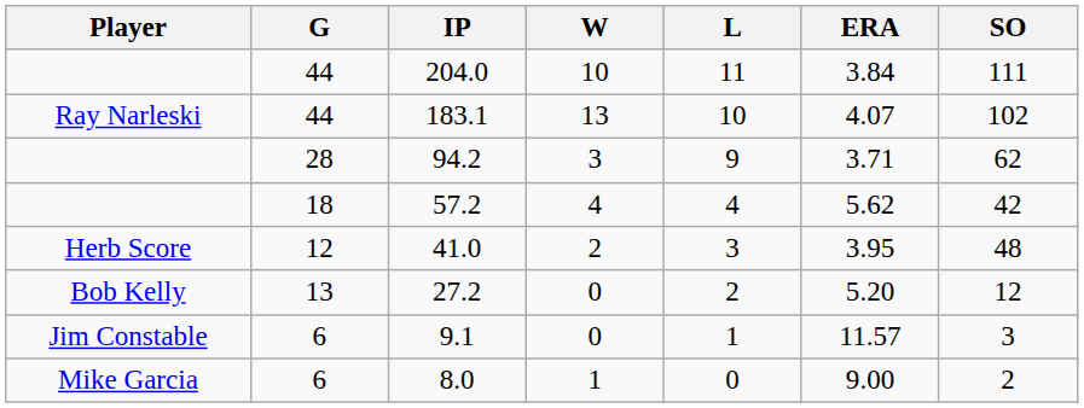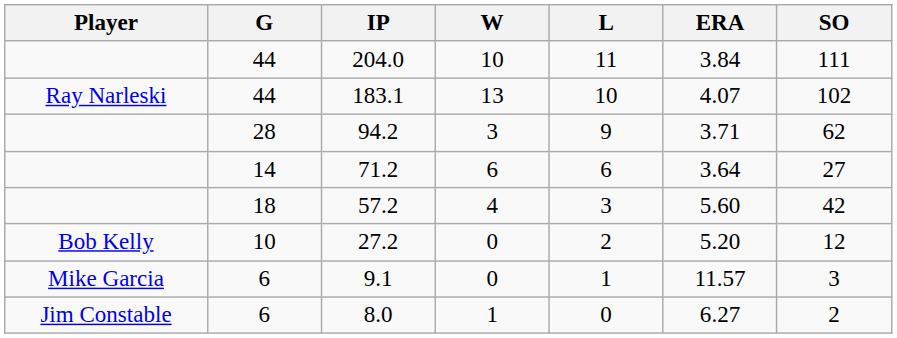+ row: 14 | 71.2 | 6 | 6 | 3.64 | 27
57.2 | L: 4 -> 3
57.2 | ERA: 5.62 -> 5.60
- row: Herb Score | 12 | 41.0 | 2 | 3 | 3.95 | 48
27.2 | G: 13 -> 10
9.1 | Player: Jim Constable -> Mike Garcia
8.0 | Player: Mike Garcia -> Jim Constable
8.0 | ERA: 9.00 -> 6.27
